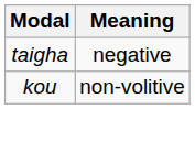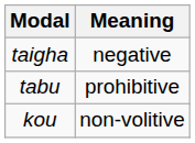+ row: tabu | prohibitive
